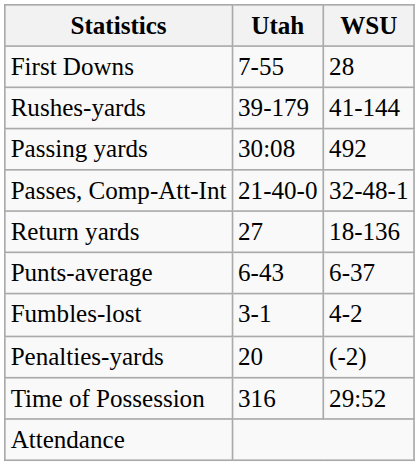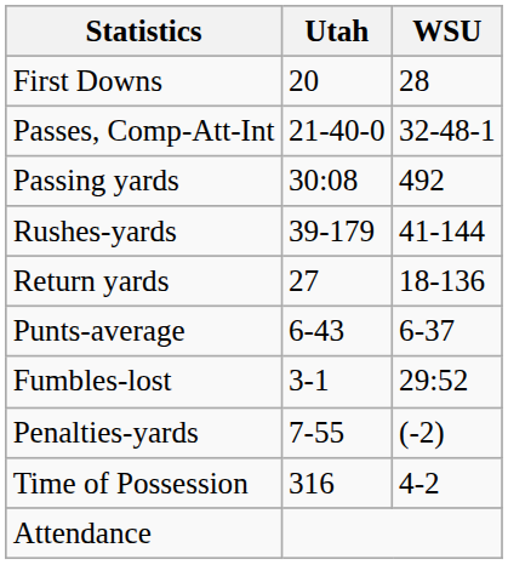First Downs | Utah: 7-55 -> 20
rows swapped: Rushes-yards <-> Passes, Comp-Att-Int
Fumbles-lost | WSU: 4-2 -> 29:52
Penalties-yards | Utah: 20 -> 7-55
Time of Possession | WSU: 29:52 -> 4-2
